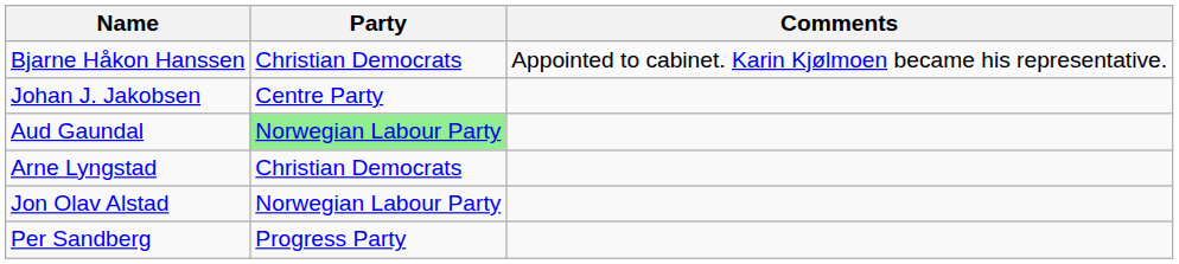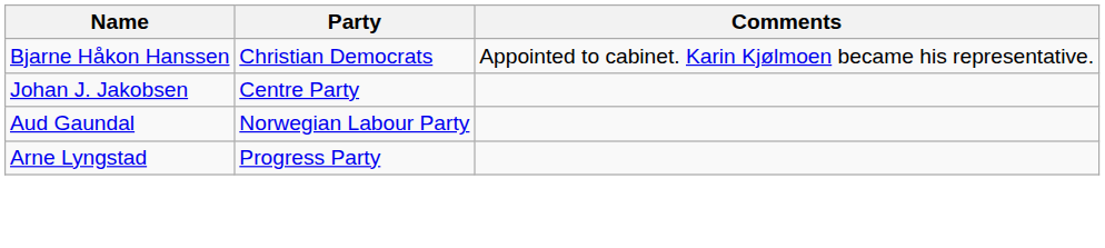Aud Gaundal | Party: lightgreen background -> no background
Arne Lyngstad | Party: Christian Democrats -> Progress Party
- row: Jon Olav Alstad | Norwegian Labour Party
- row: Per Sandberg | Progress Party
